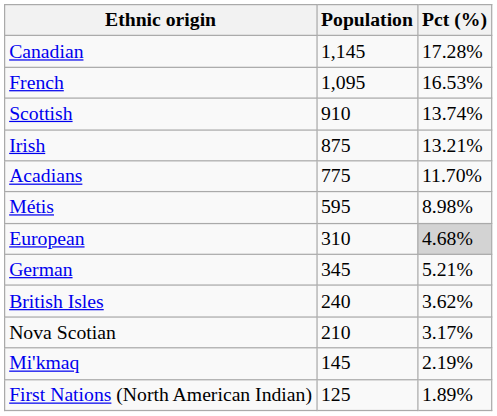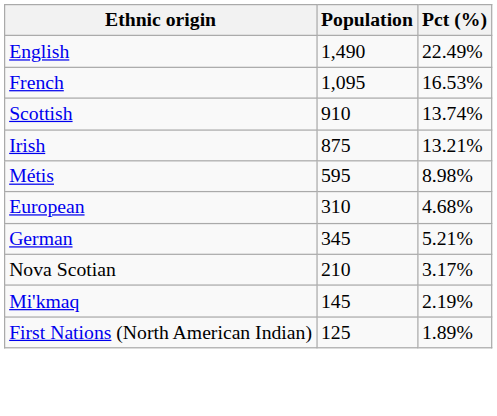+ row: English | 1,490 | 22.49%
- row: Canadian | 1,145 | 17.28%
- row: Acadians | 775 | 11.70%
European | Pct (%): lightgrey background -> no background
- row: British Isles | 240 | 3.62%
